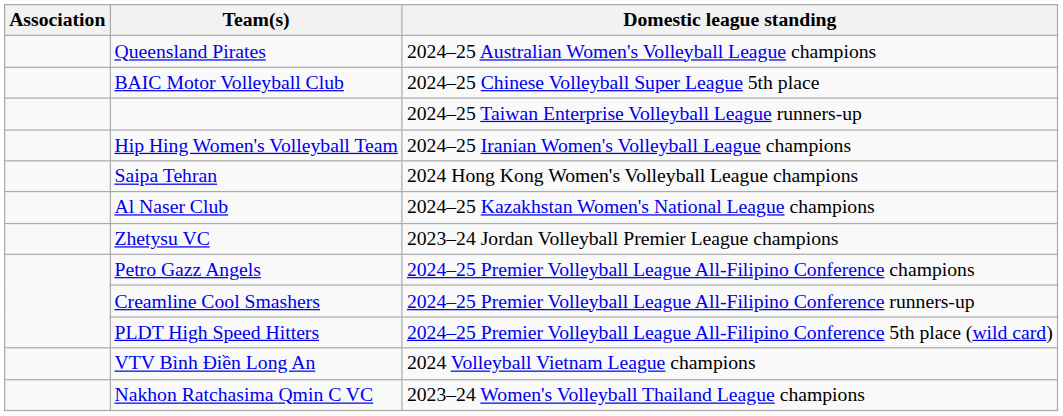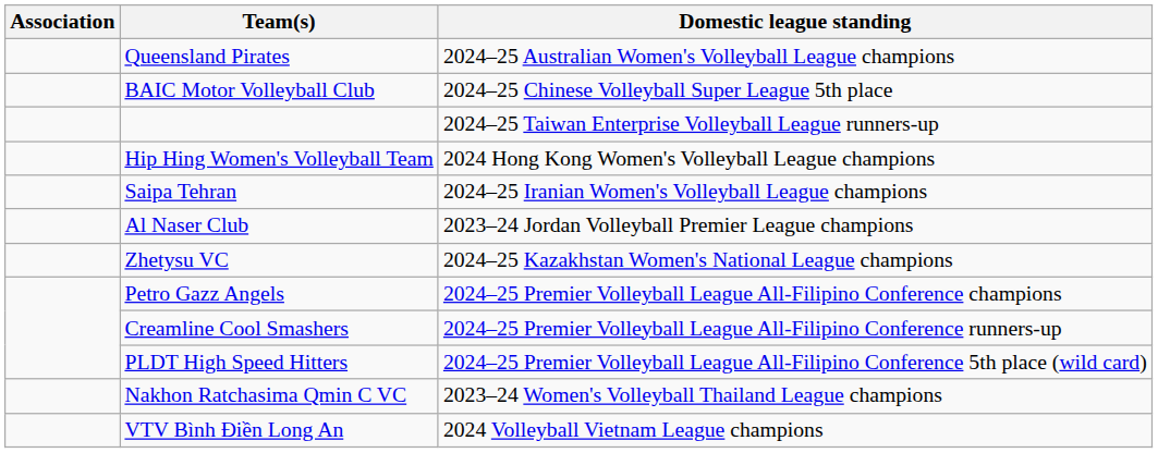Hip Hing Women's Volleyball Team | Domestic league standing: 2024–25 Iranian Women's Volleyball League champions -> 2024 Hong Kong Women's Volleyball League champions
Saipa Tehran | Domestic league standing: 2024 Hong Kong Women's Volleyball League champions -> 2024–25 Iranian Women's Volleyball League champions
Al Naser Club | Domestic league standing: 2024–25 Kazakhstan Women's National League champions -> 2023–24 Jordan Volleyball Premier League champions
Zhetysu VC | Domestic league standing: 2023–24 Jordan Volleyball Premier League champions -> 2024–25 Kazakhstan Women's National League champions
rows swapped: Nakhon Ratchasima Qmin C VC <-> VTV Bình Điền Long An
